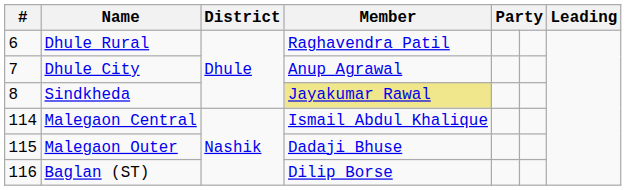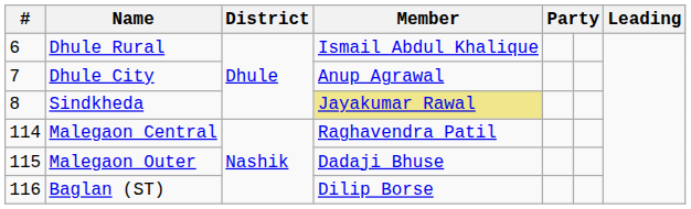Dhule Rural | Member: Raghavendra Patil -> Ismail Abdul Khalique
Malegaon Central | Member: Ismail Abdul Khalique -> Raghavendra Patil
